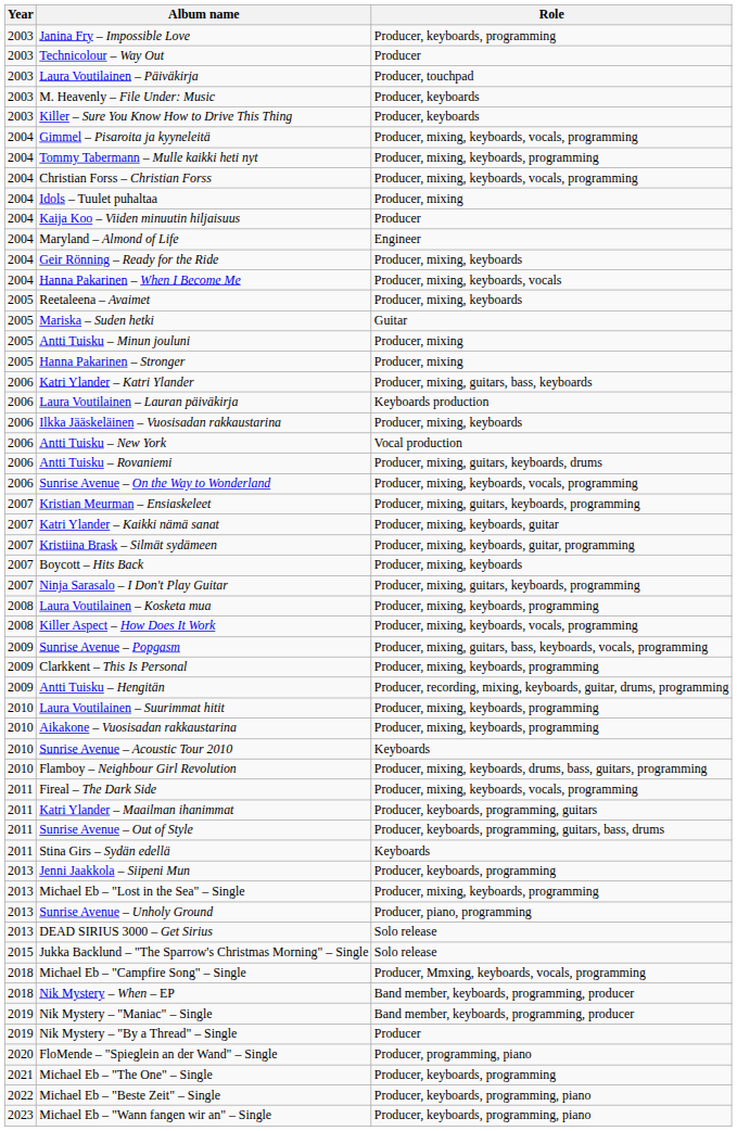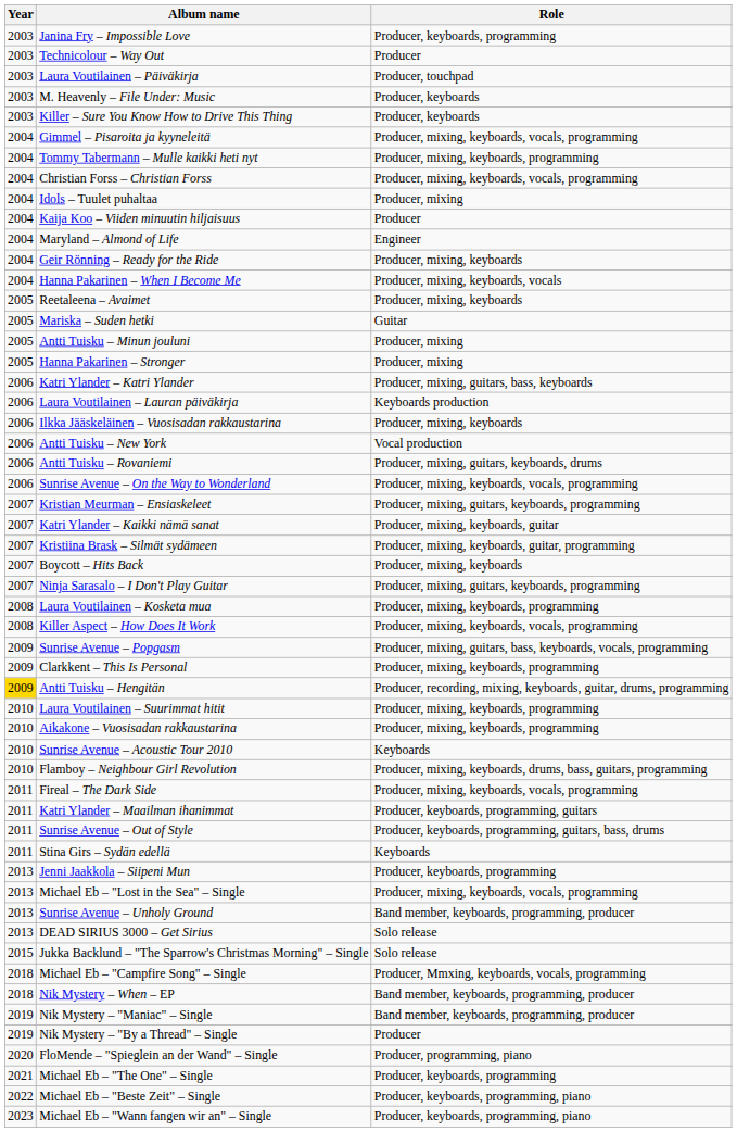Antti Tuisku – Hengitän | Year: no background -> gold background
Michael Eb – "Lost in the Sea" – Single | Role: Producer, mixing, keyboards, programming -> Producer, mixing, keyboards, vocals, programming
Sunrise Avenue – Unholy Ground | Role: Producer, piano, programming -> Band member, keyboards, programming, producer
